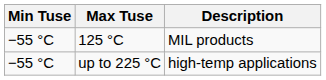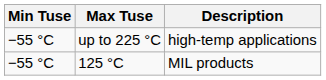rows swapped: 125 °C <-> up to 225 °C
